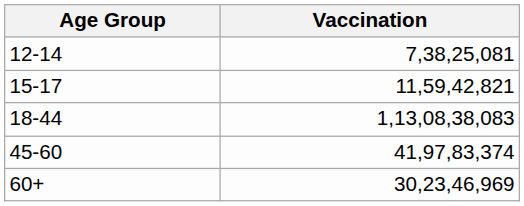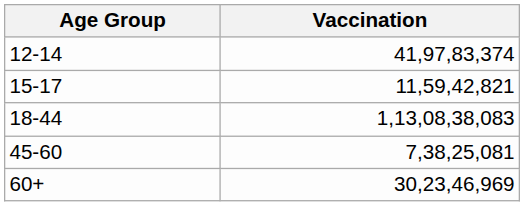12-14 | Vaccination: 7,38,25,081 -> 41,97,83,374
45-60 | Vaccination: 41,97,83,374 -> 7,38,25,081
